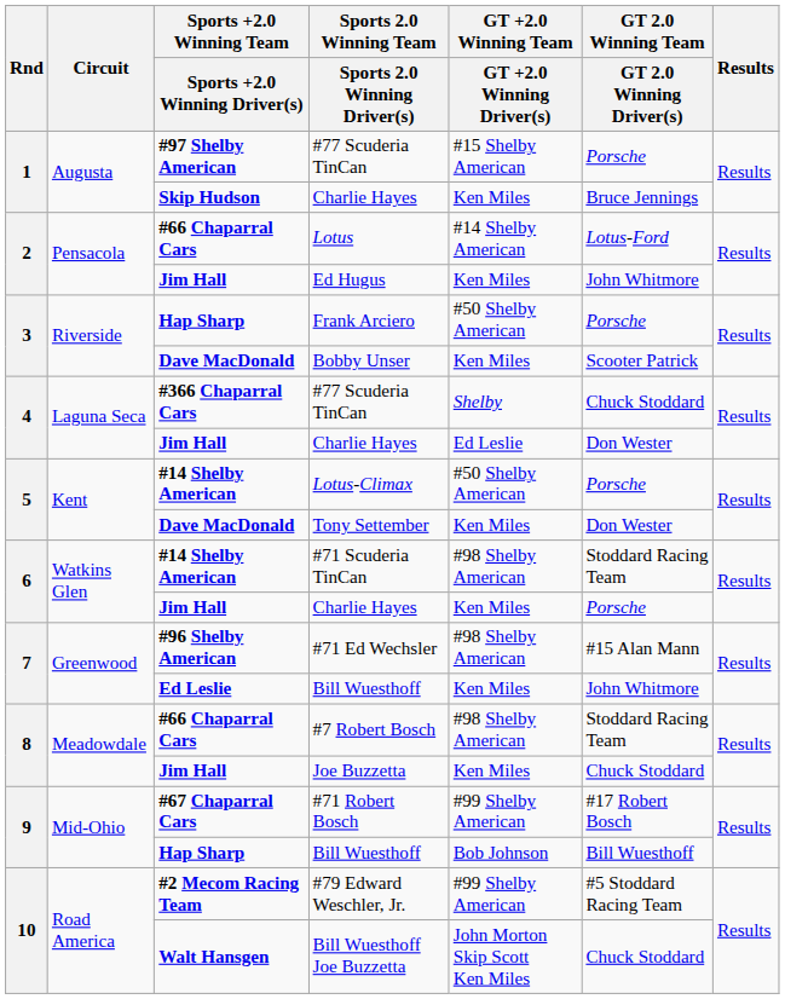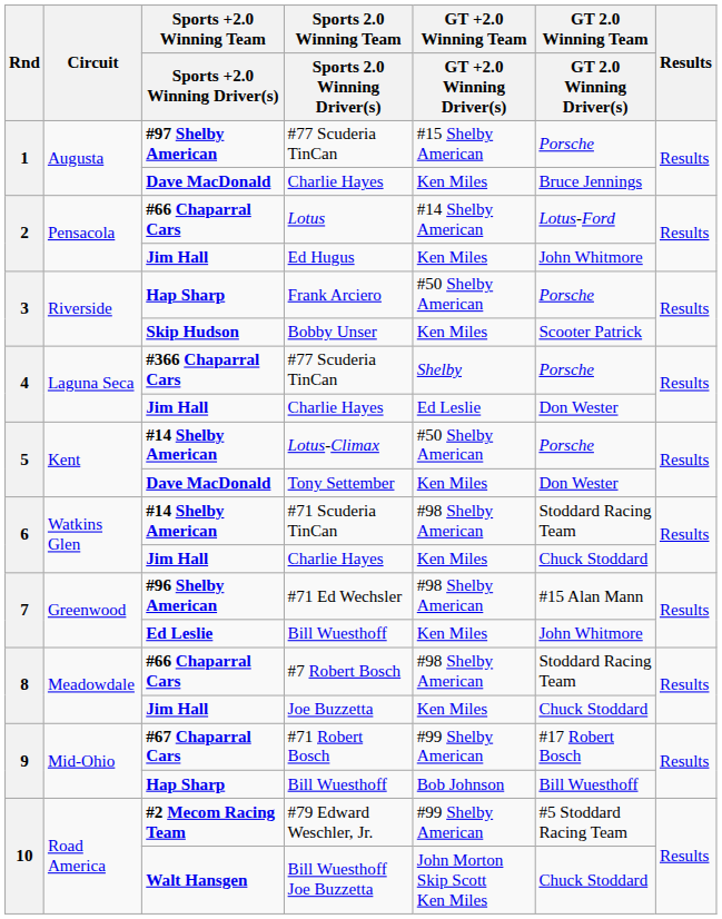1 / Charlie Hayes | Sports +2.0 Winning Team / Sports +2.0 Winning Driver(s): Skip Hudson -> Dave MacDonald
Bobby Unser | Sports +2.0 Winning Team / Sports +2.0 Winning Driver(s): Dave MacDonald -> Skip Hudson
4 / #77 Scuderia TinCan | GT 2.0 Winning Team / GT 2.0 Winning Driver(s): Chuck Stoddard -> Porsche
6 / Charlie Hayes | GT 2.0 Winning Team / GT 2.0 Winning Driver(s): Porsche -> Chuck Stoddard
